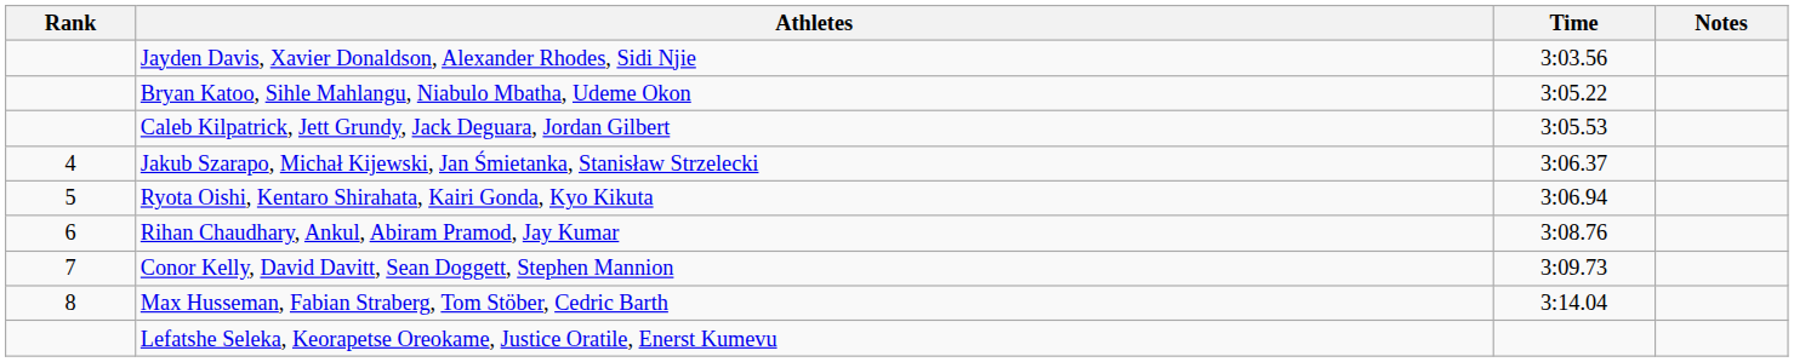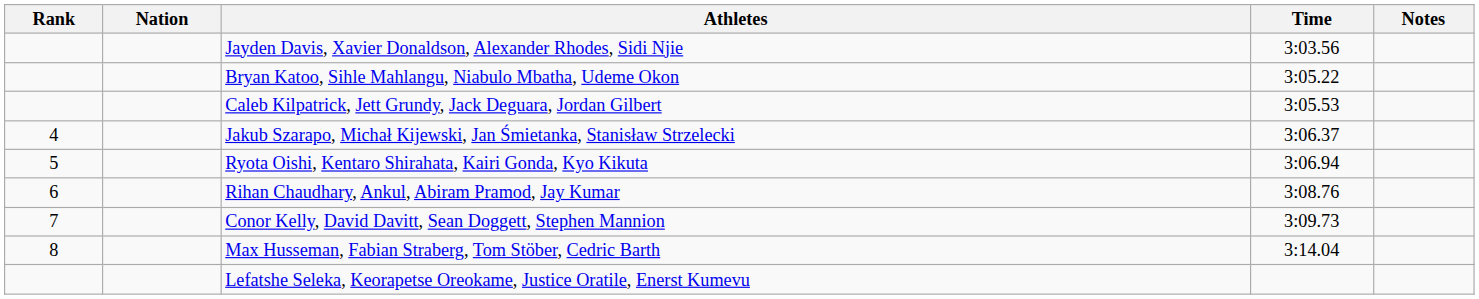+ column: Nation
